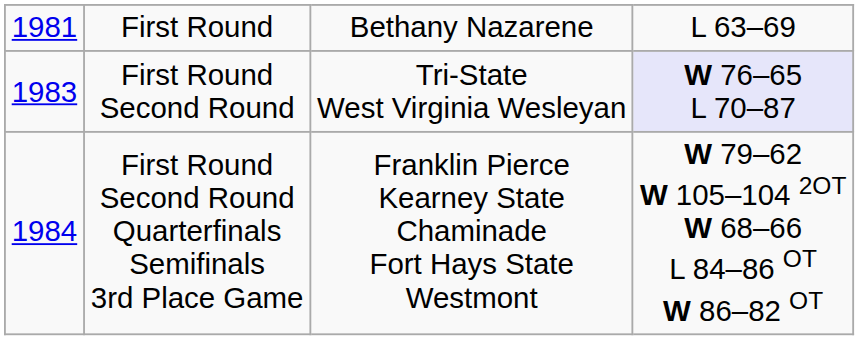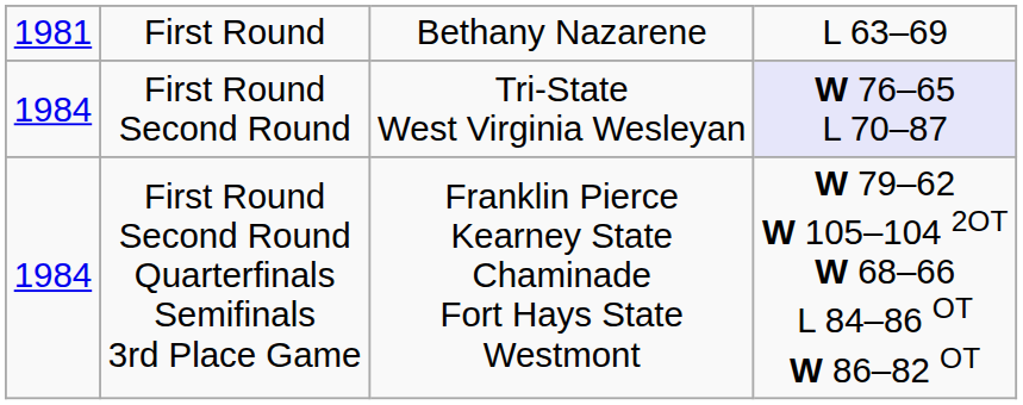First Round Second Round | column 1: 1983 -> 1984
